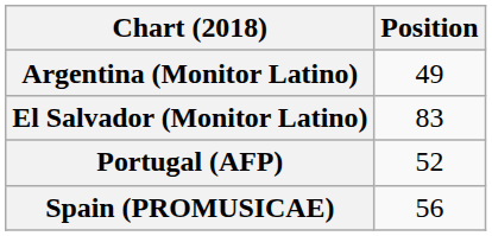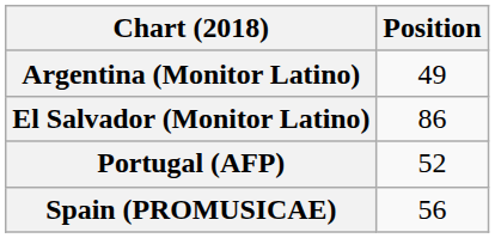El Salvador (Monitor Latino) | Position: 83 -> 86
